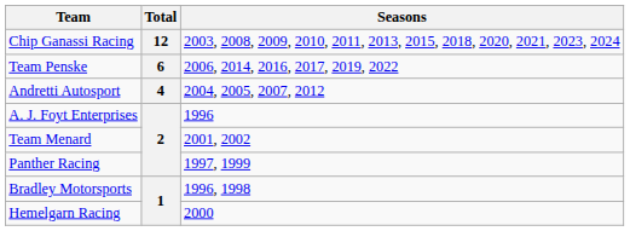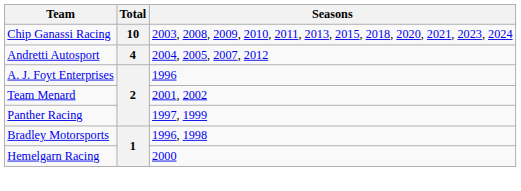Chip Ganassi Racing | Total: 12 -> 10
- row: Team Penske | 6 | 2006, 2014, 2016, 2017, 2019, 2022
